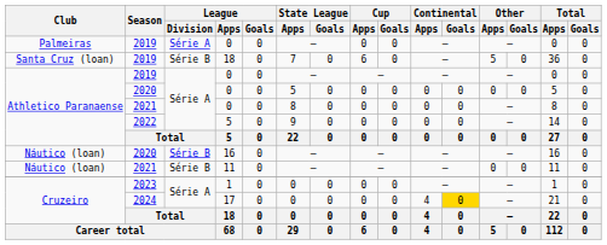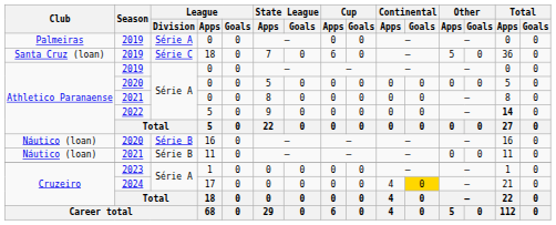2019 / 18 | League / Division: Série B -> Série C
2022 / 5 | Total / Apps: normal -> bold
